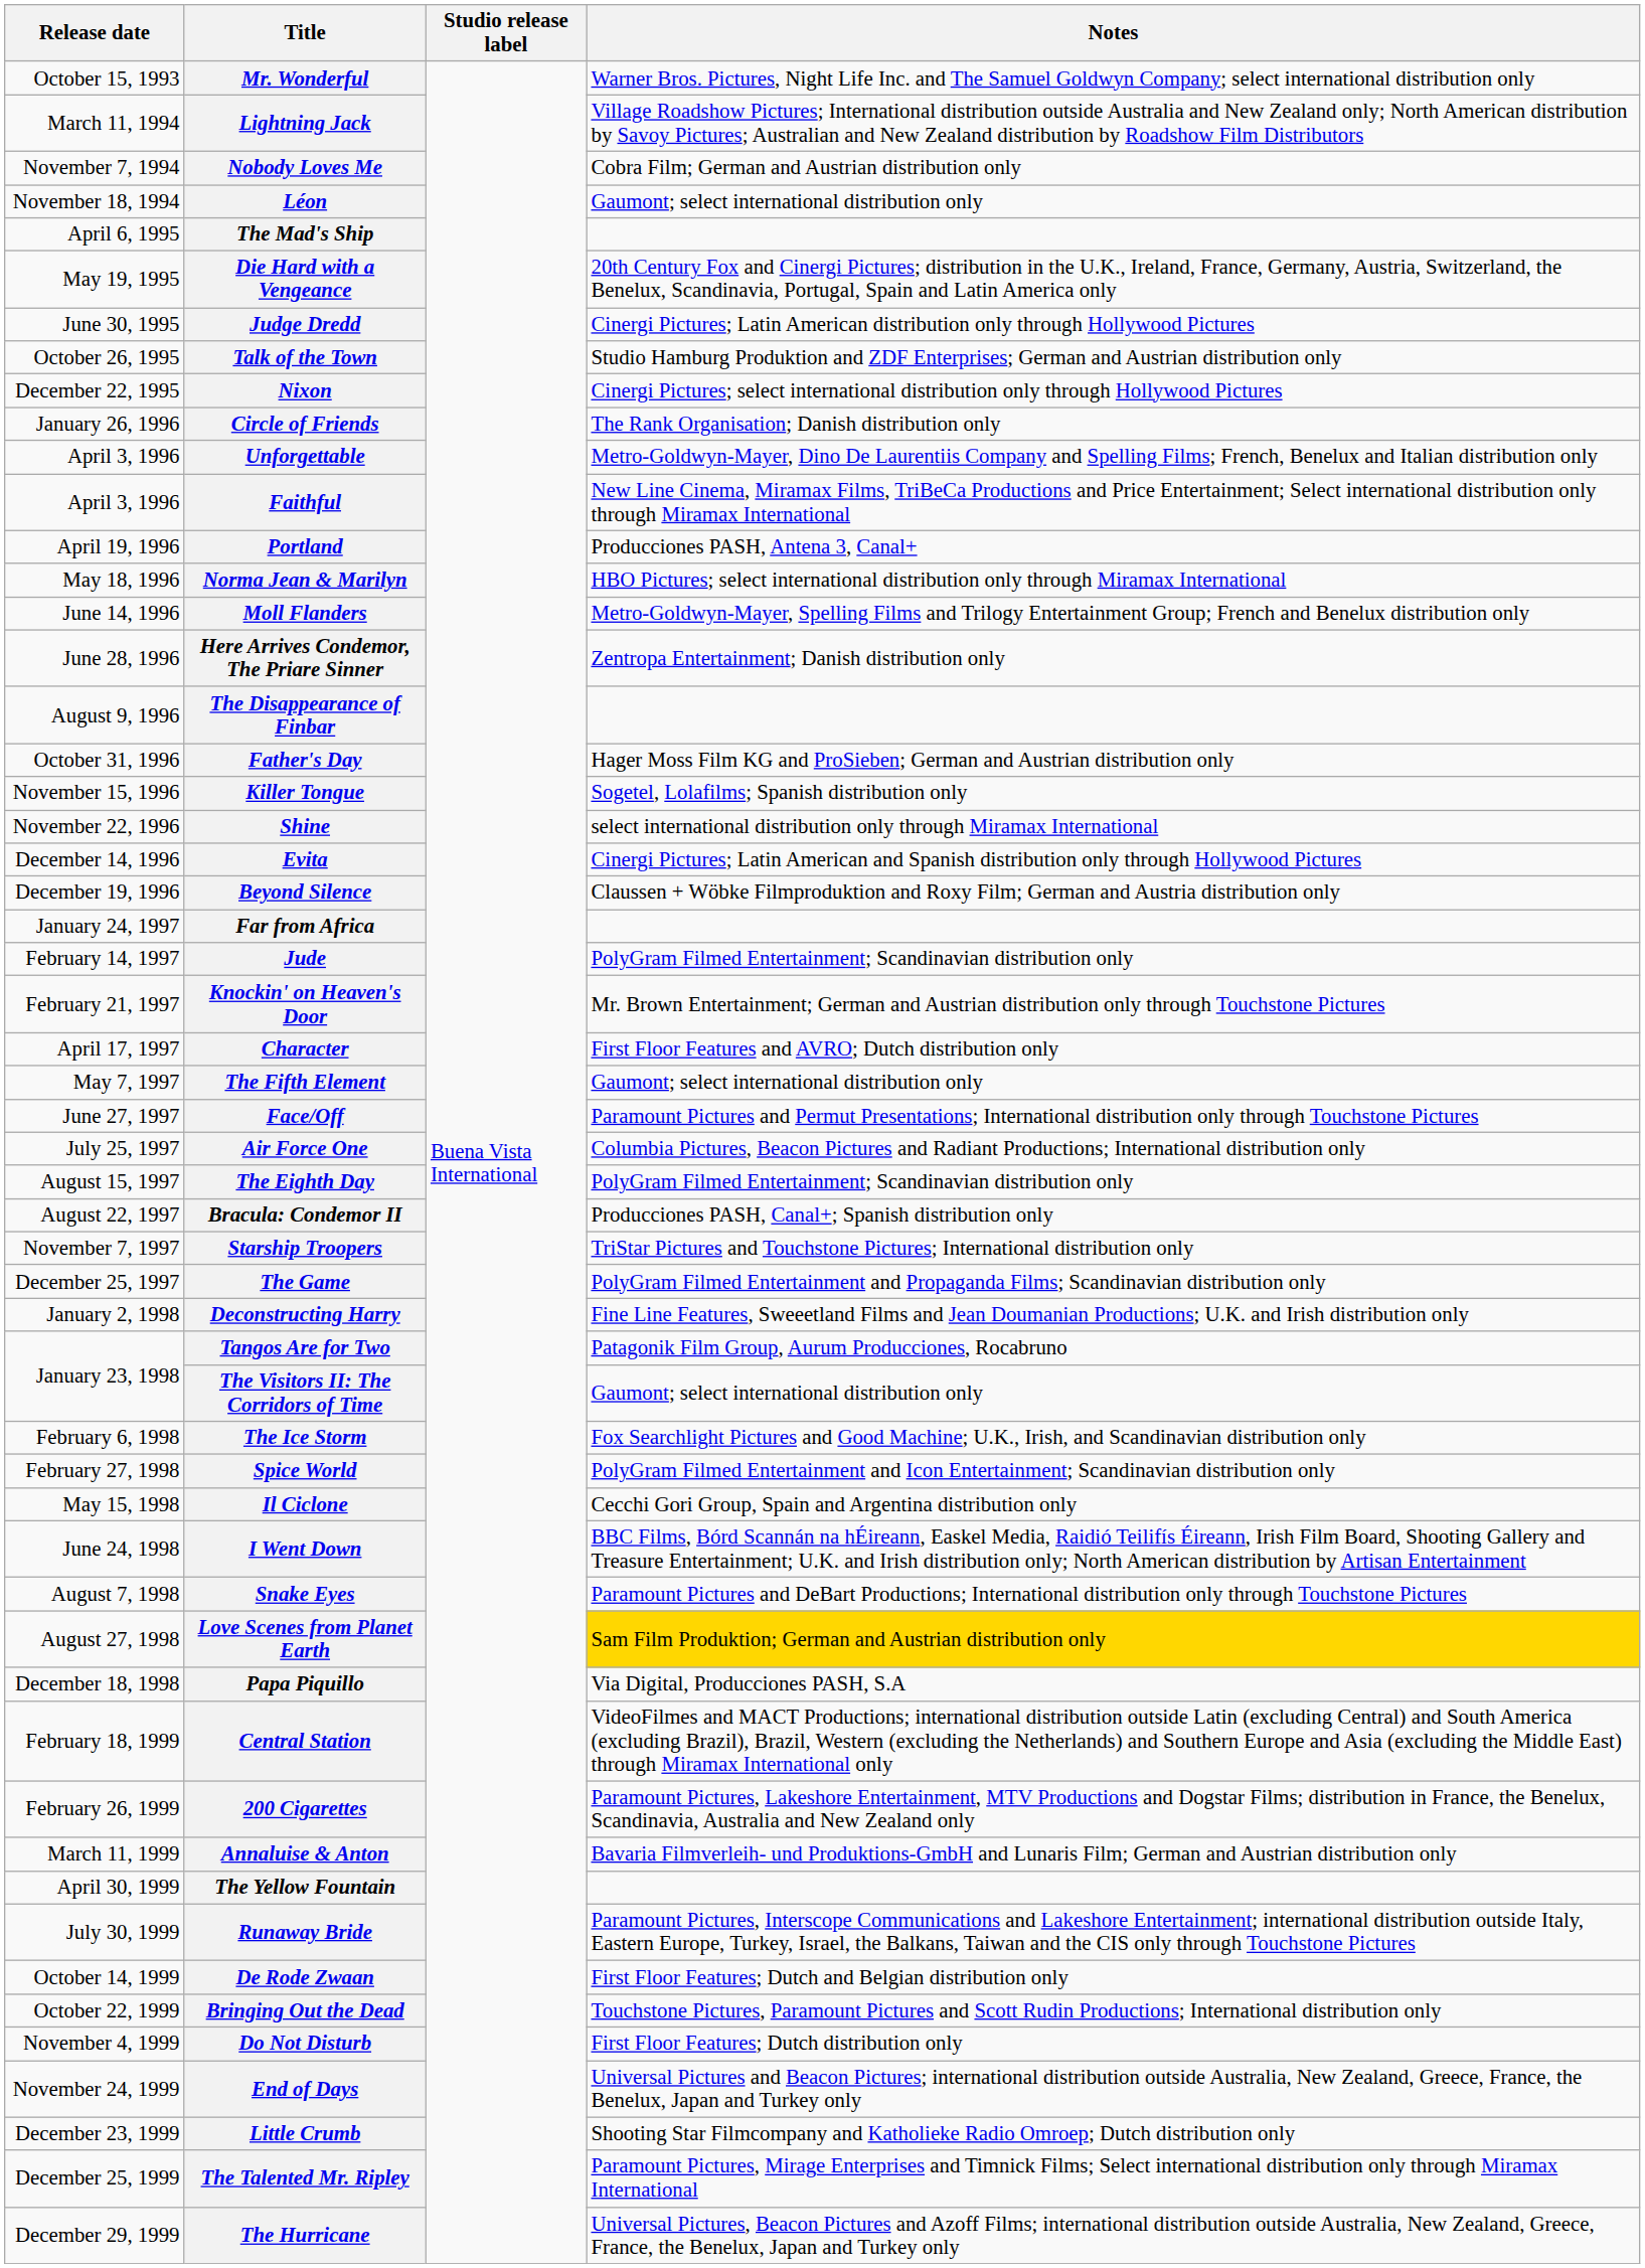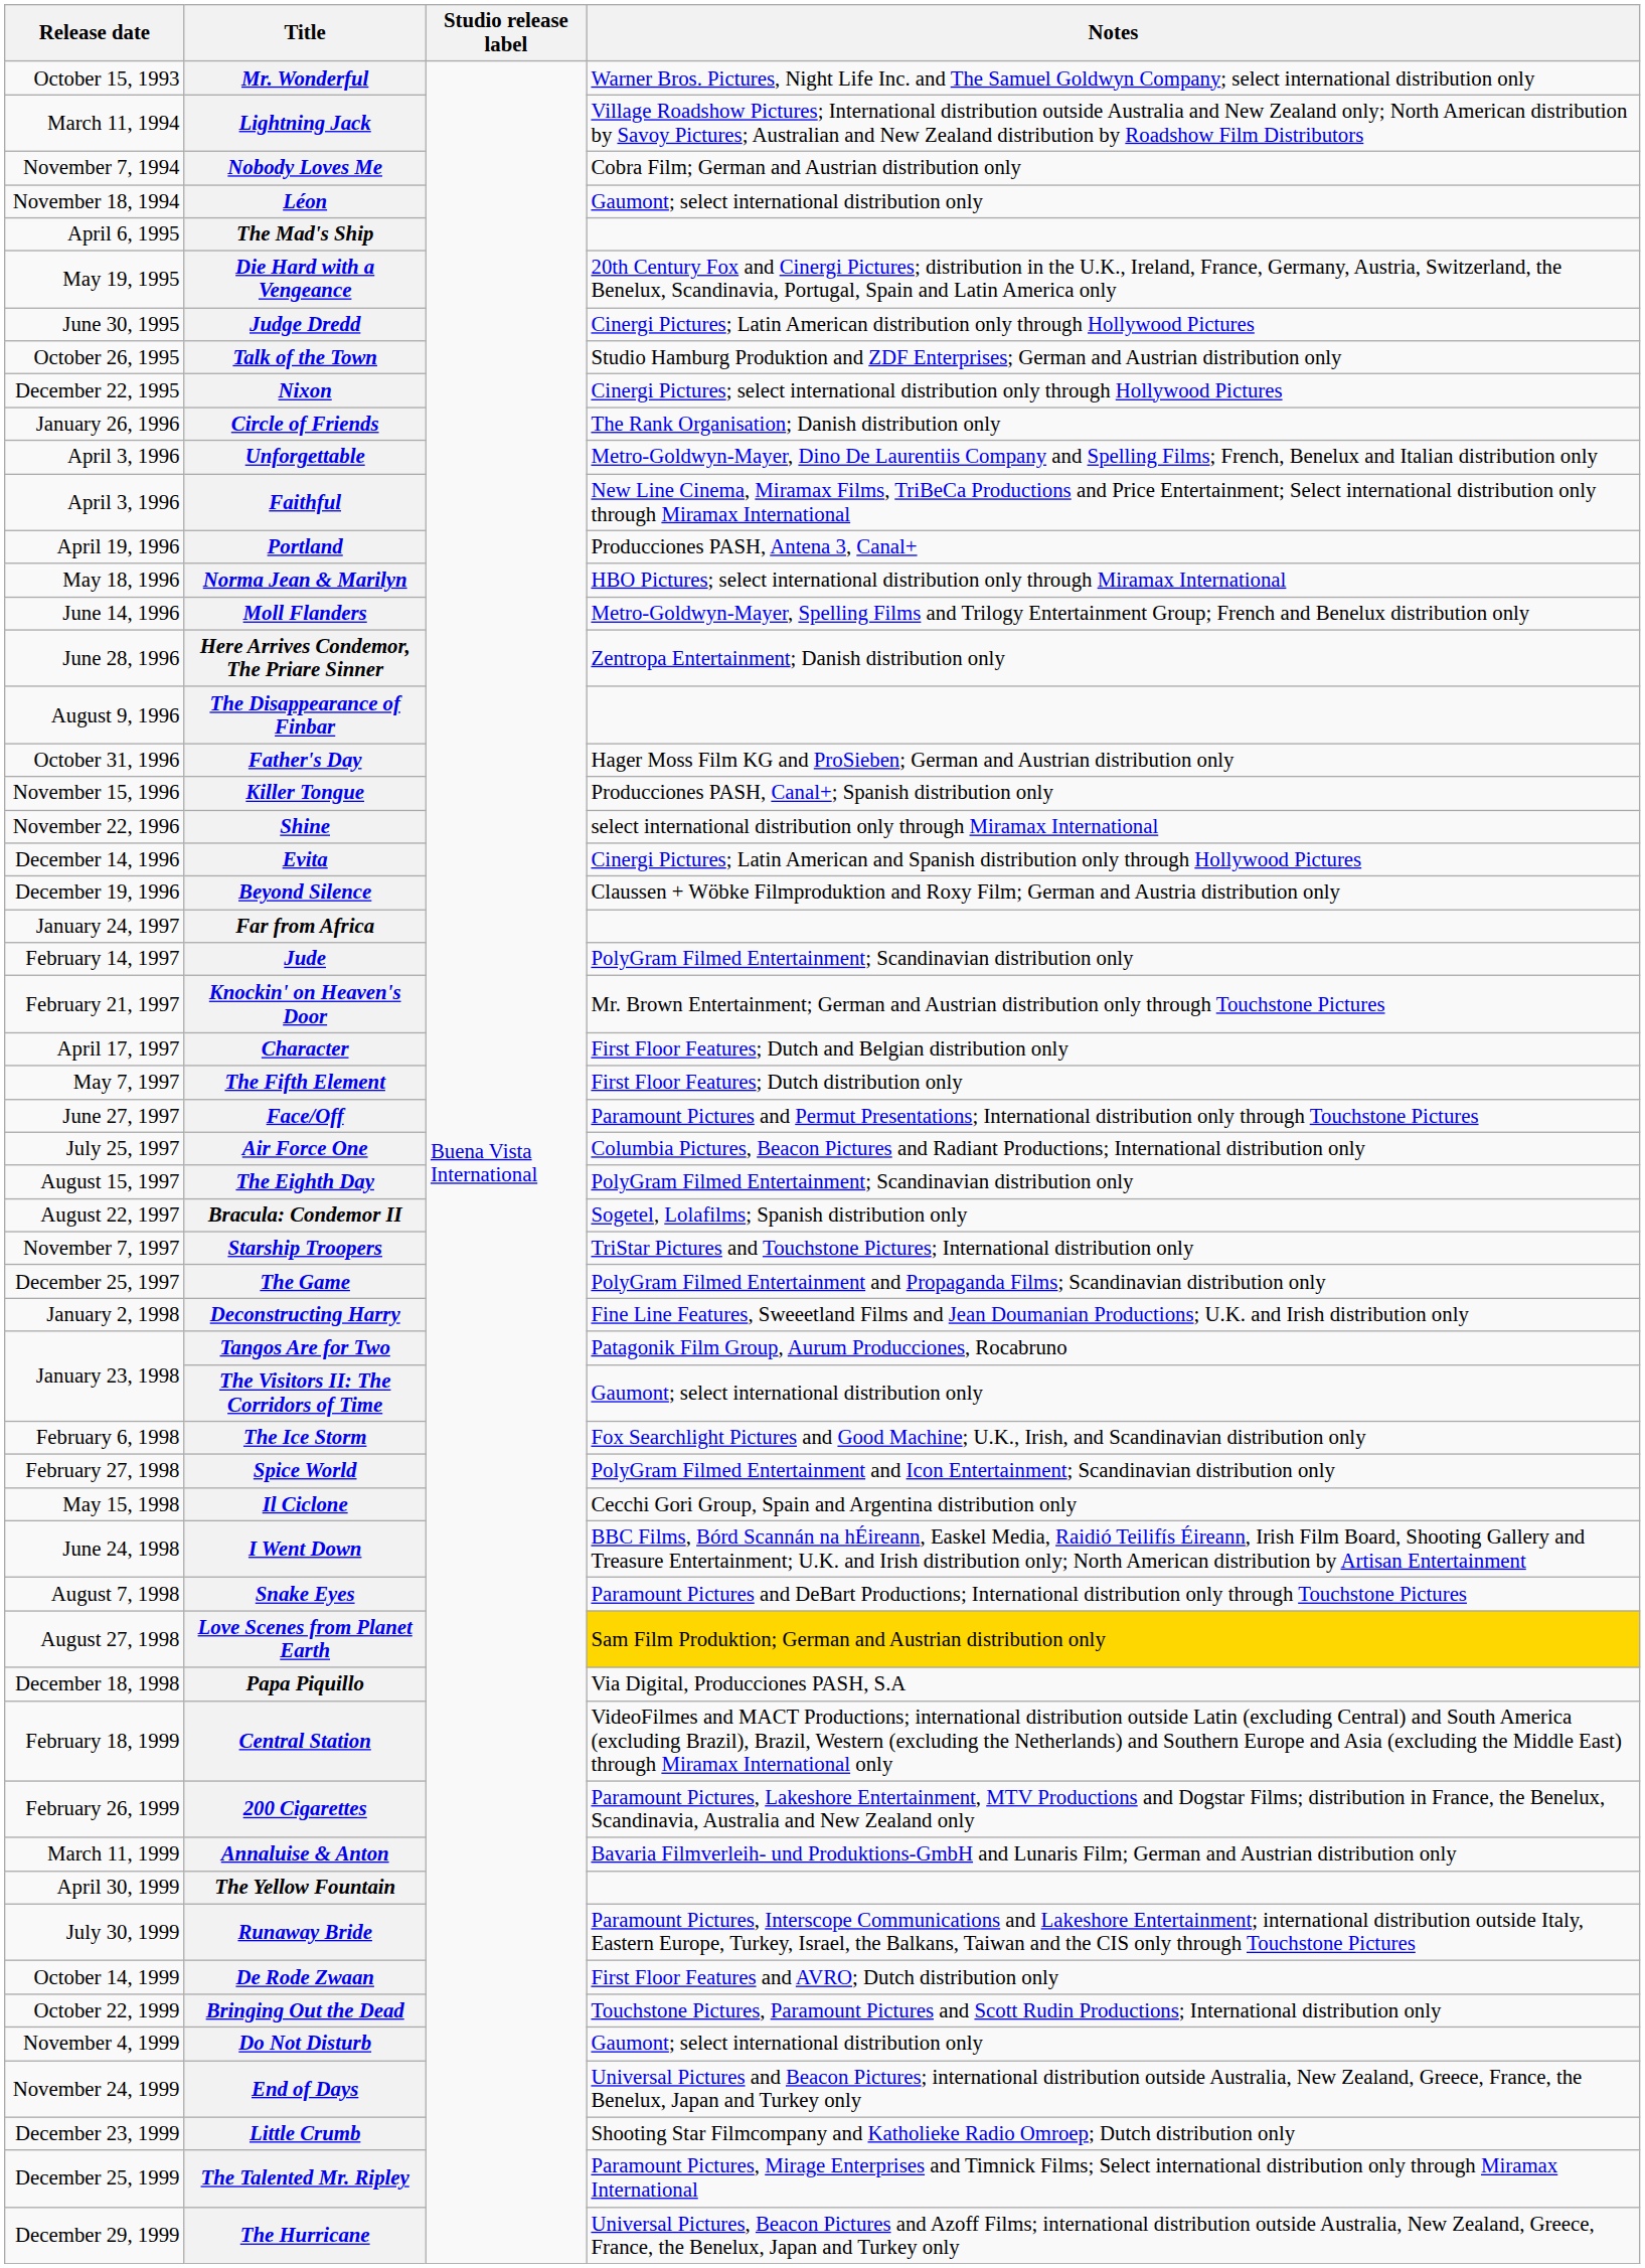Killer Tongue | Notes: Sogetel, Lolafilms; Spanish distribution only -> Producciones PASH, Canal+; Spanish distribution only
Character | Notes: First Floor Features and AVRO; Dutch distribution only -> First Floor Features; Dutch and Belgian distribution only
The Fifth Element | Notes: Gaumont; select international distribution only -> First Floor Features; Dutch distribution only
Bracula: Condemor II | Notes: Producciones PASH, Canal+; Spanish distribution only -> Sogetel, Lolafilms; Spanish distribution only
De Rode Zwaan | Notes: First Floor Features; Dutch and Belgian distribution only -> First Floor Features and AVRO; Dutch distribution only
Do Not Disturb | Notes: First Floor Features; Dutch distribution only -> Gaumont; select international distribution only
